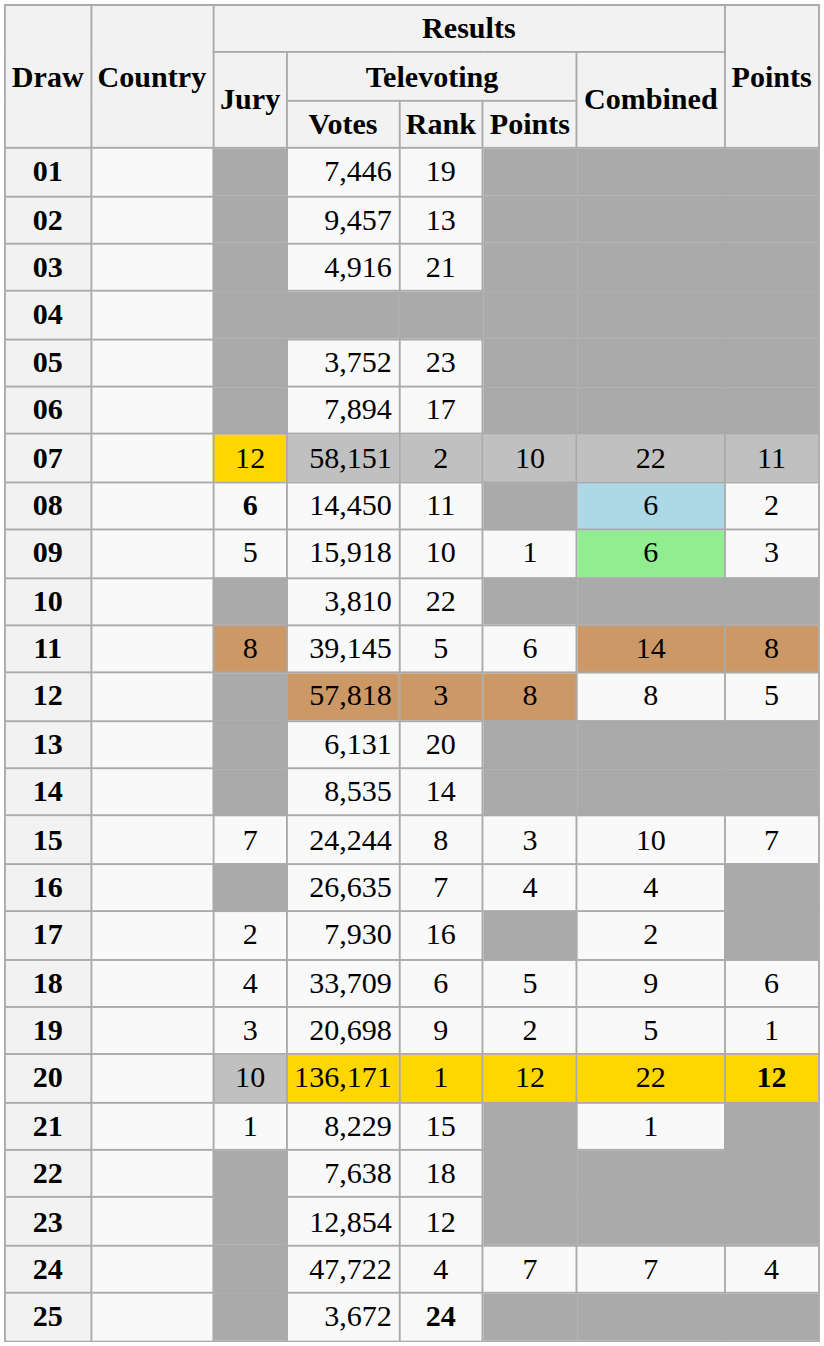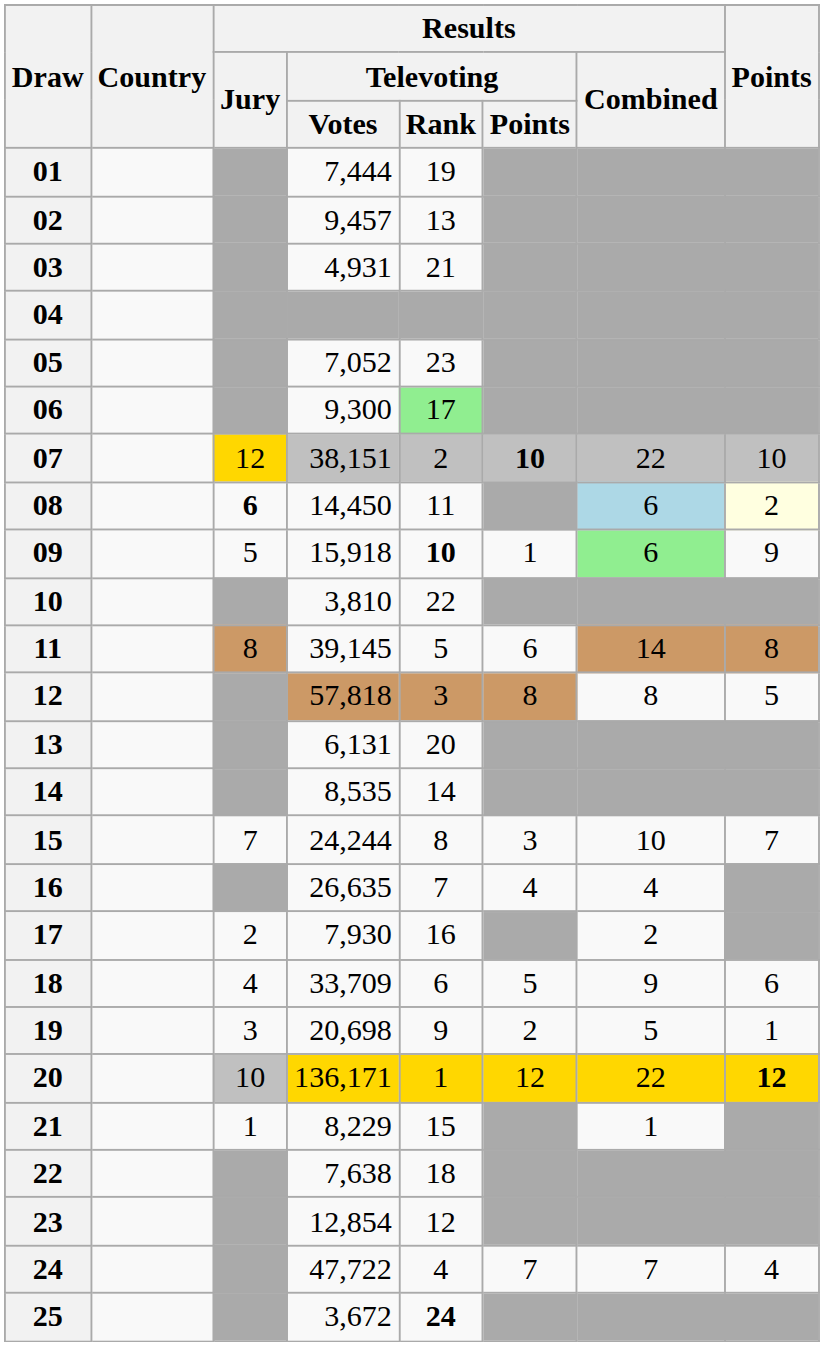01 | Results / Televoting / Votes: 7,446 -> 7,444
03 | Results / Televoting / Votes: 4,916 -> 4,931
05 | Results / Televoting / Votes: 3,752 -> 7,052
06 | Results / Televoting / Votes: 7,894 -> 9,300
06 | Results / Televoting / Rank: no background -> lightgreen background
07 | Results / Televoting / Votes: 58,151 -> 38,151
07 | Results / Televoting / Points: normal -> bold
07 | Points: 11 -> 10
08 | Points: no background -> lightyellow background
09 | Results / Televoting / Rank: normal -> bold
09 | Points: 3 -> 9
